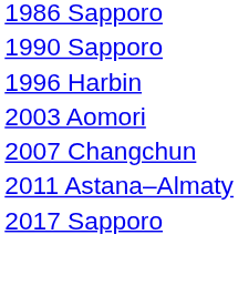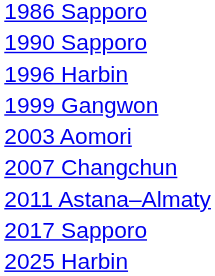+ row: 1999 Gangwon
+ row: 2025 Harbin
